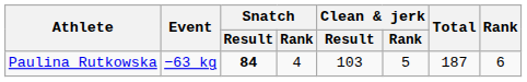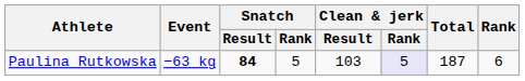Paulina Rutkowska | Snatch / Rank: 4 -> 5
Paulina Rutkowska | Clean & jerk / Rank: no background -> lavender background
